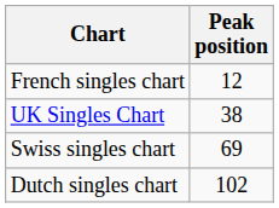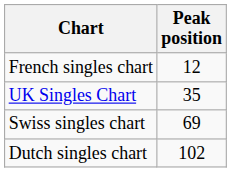UK Singles Chart | Peak position: 38 -> 35
